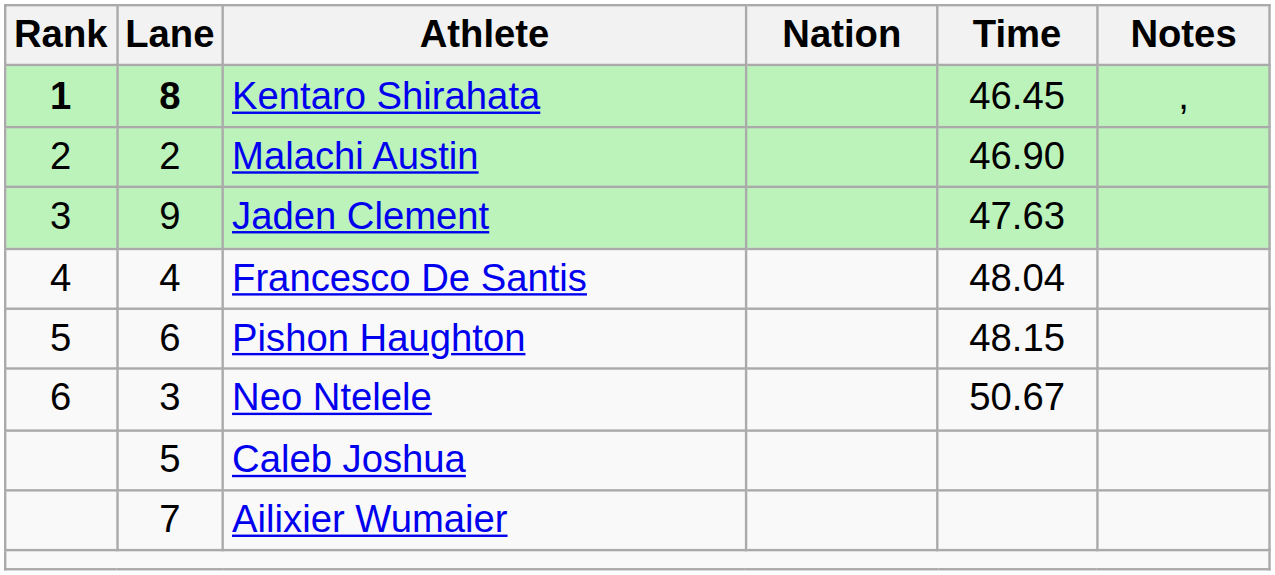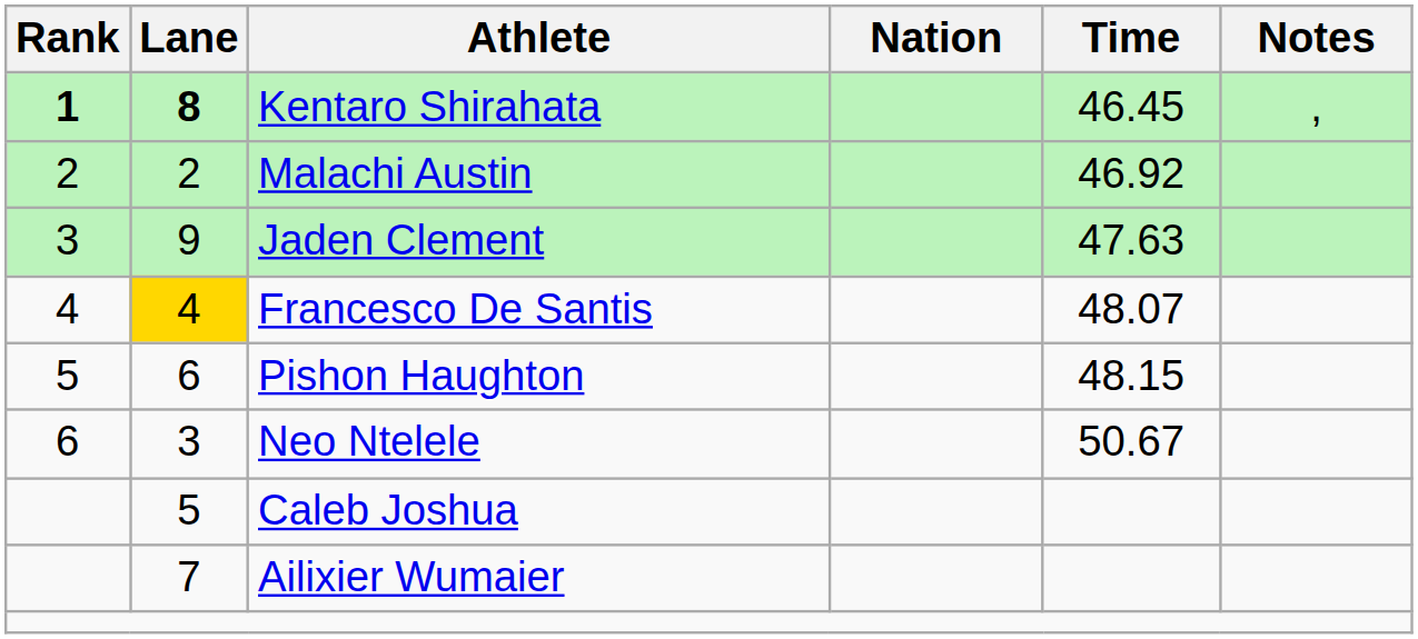Malachi Austin | Time: 46.90 -> 46.92
Francesco De Santis | Lane: no background -> gold background
Francesco De Santis | Time: 48.04 -> 48.07
